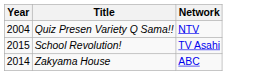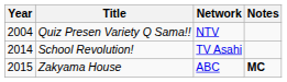+ column: Notes | MC
School Revolution! | Year: 2015 -> 2014
Zakyama House | Year: 2014 -> 2015
